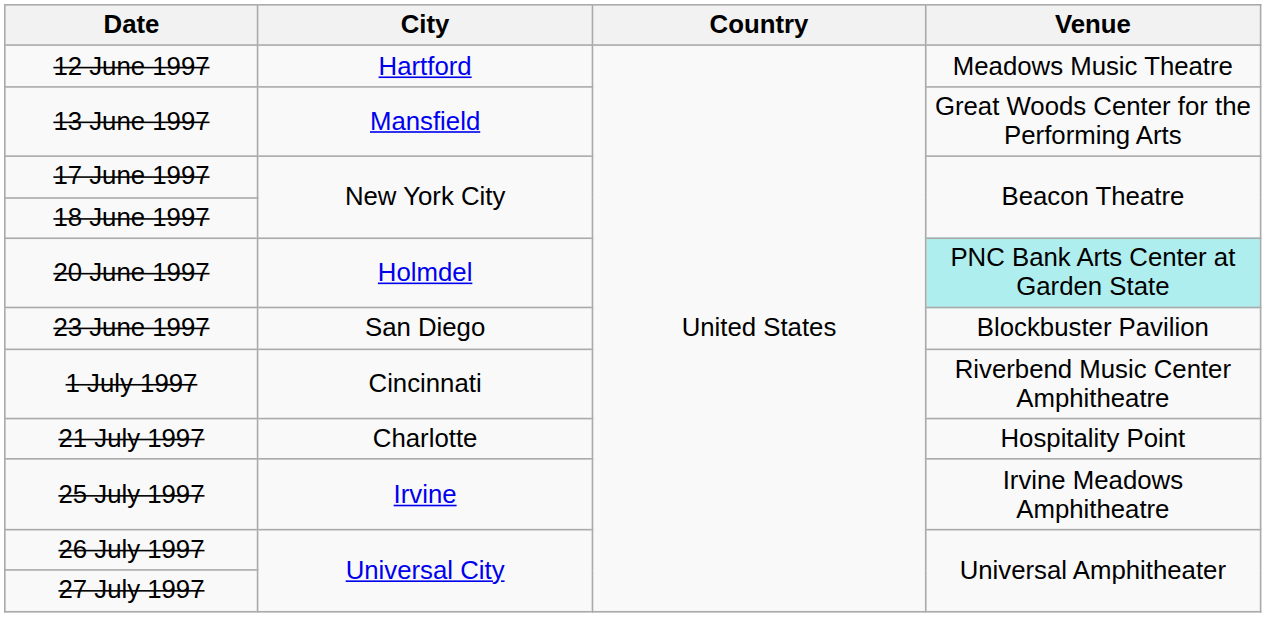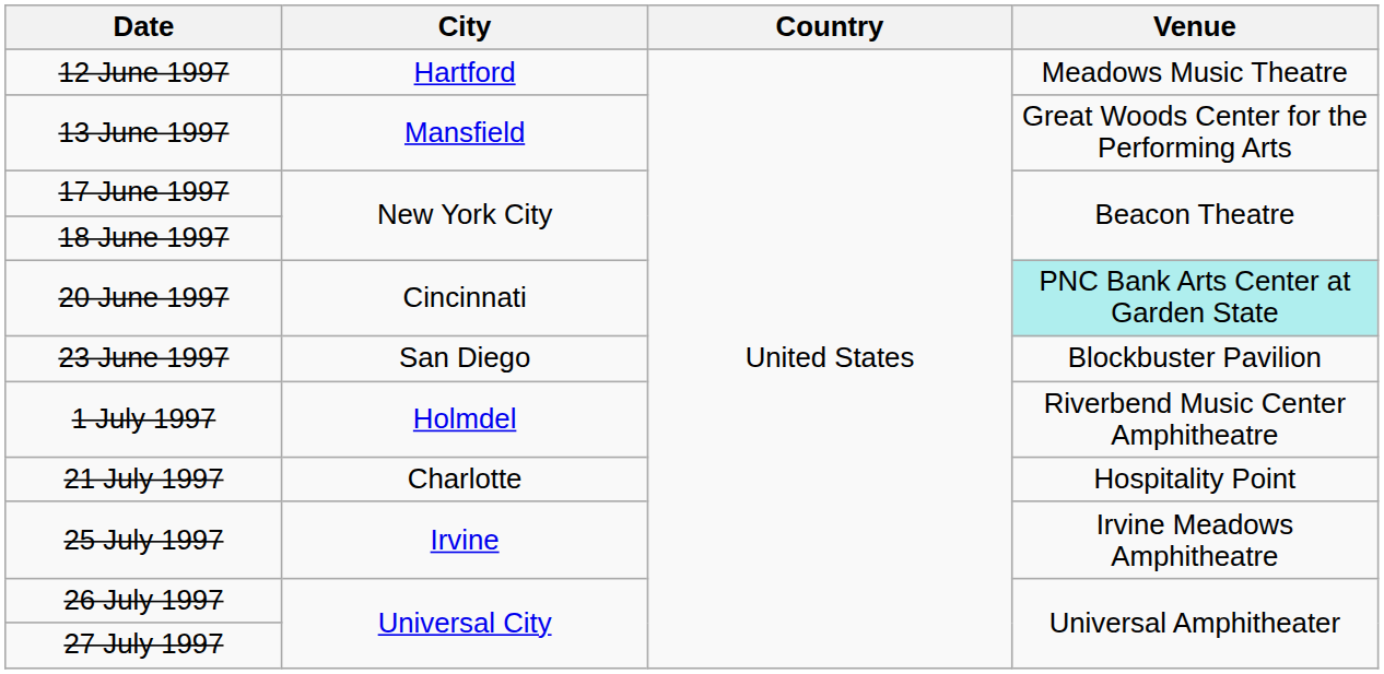20 June 1997 | City: Holmdel -> Cincinnati
1 July 1997 | City: Cincinnati -> Holmdel
